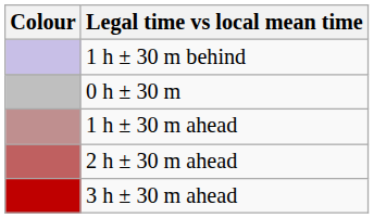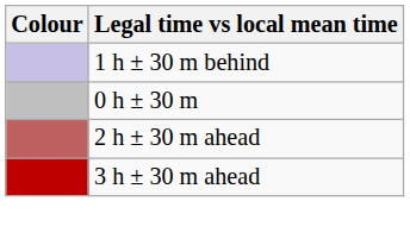- row: 1 h ± 30 m ahead
